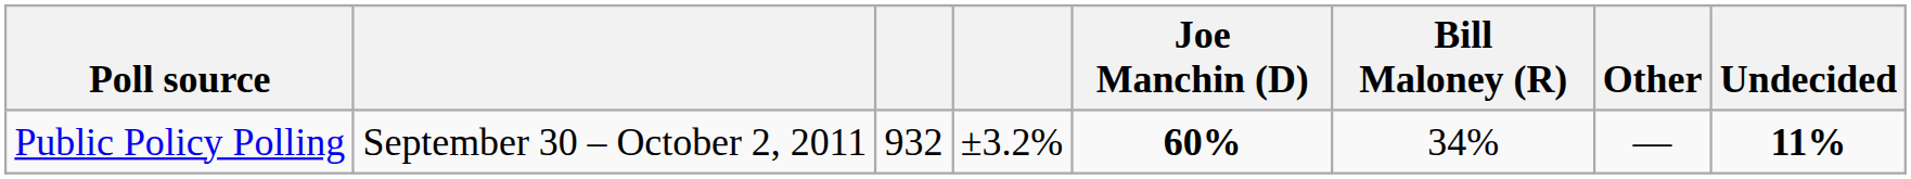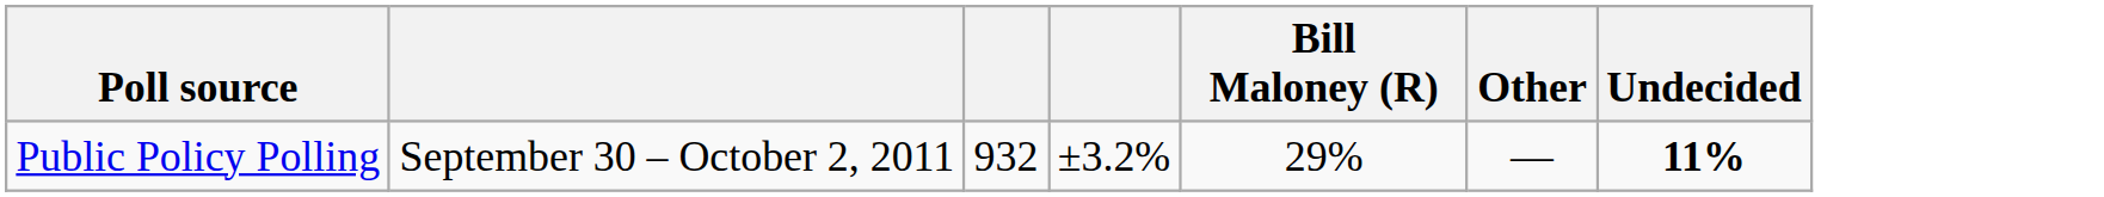- column: Joe Manchin (D) | 60%
Public Policy Polling | Bill Maloney (R): 34% -> 29%
